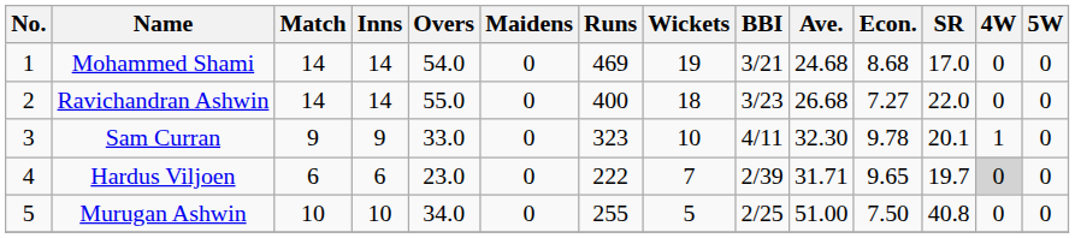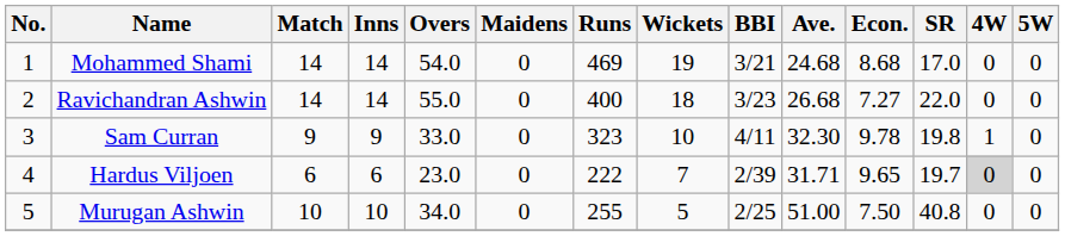Sam Curran | SR: 20.1 -> 19.8
